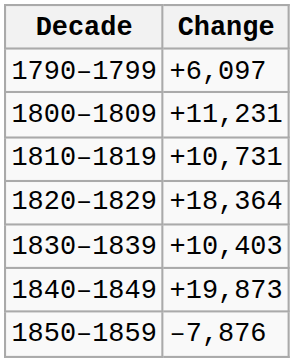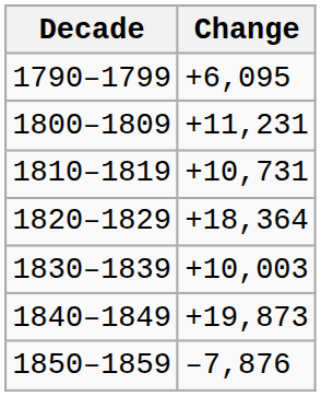1790–1799 | Change: +6,097 -> +6,095
1830–1839 | Change: +10,403 -> +10,003
